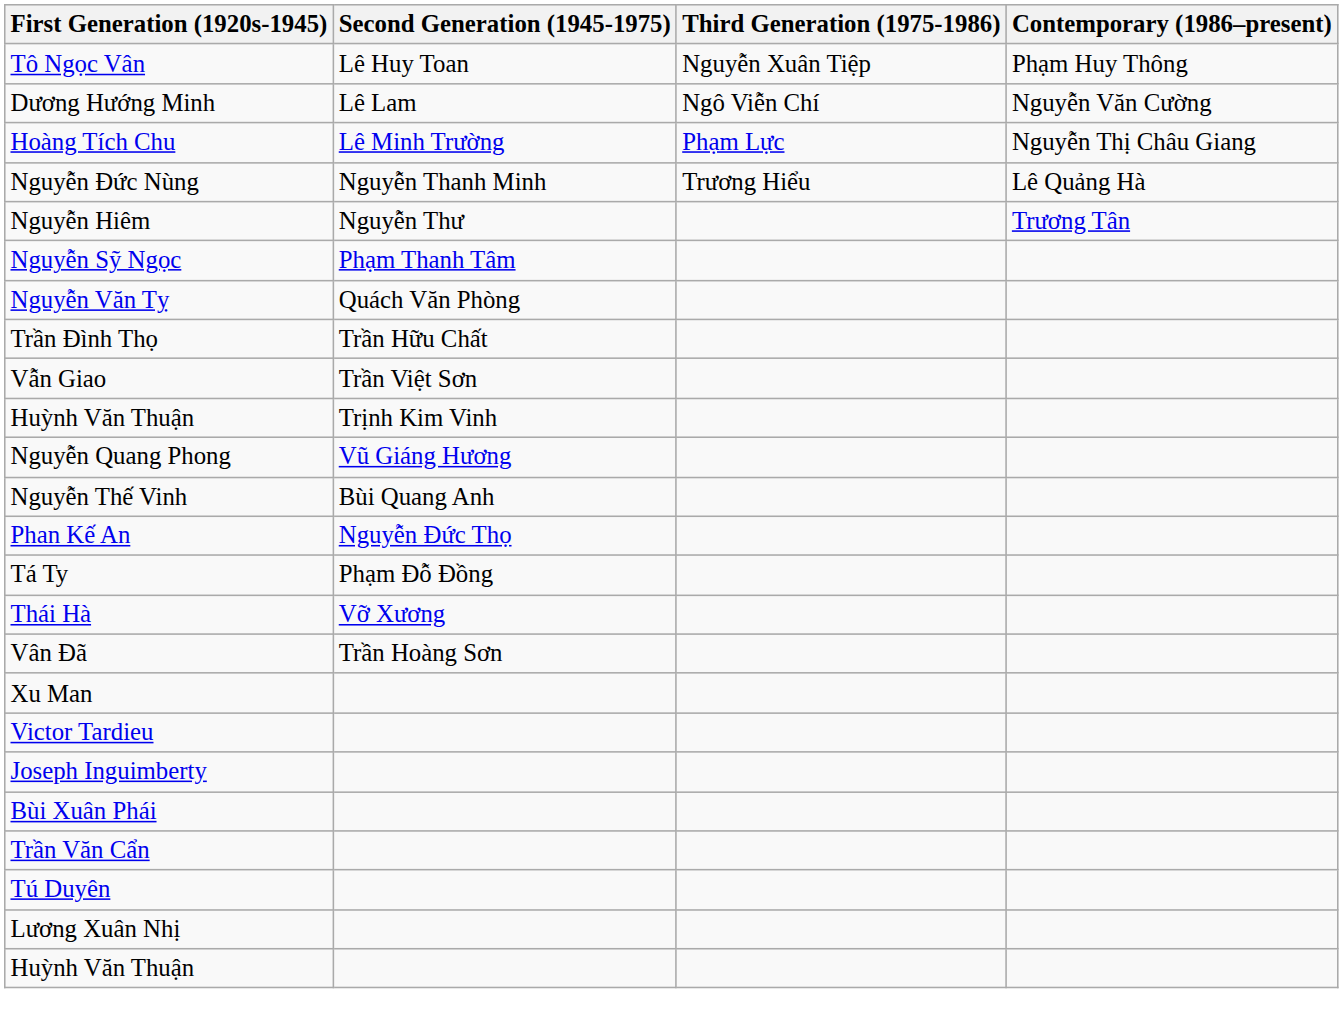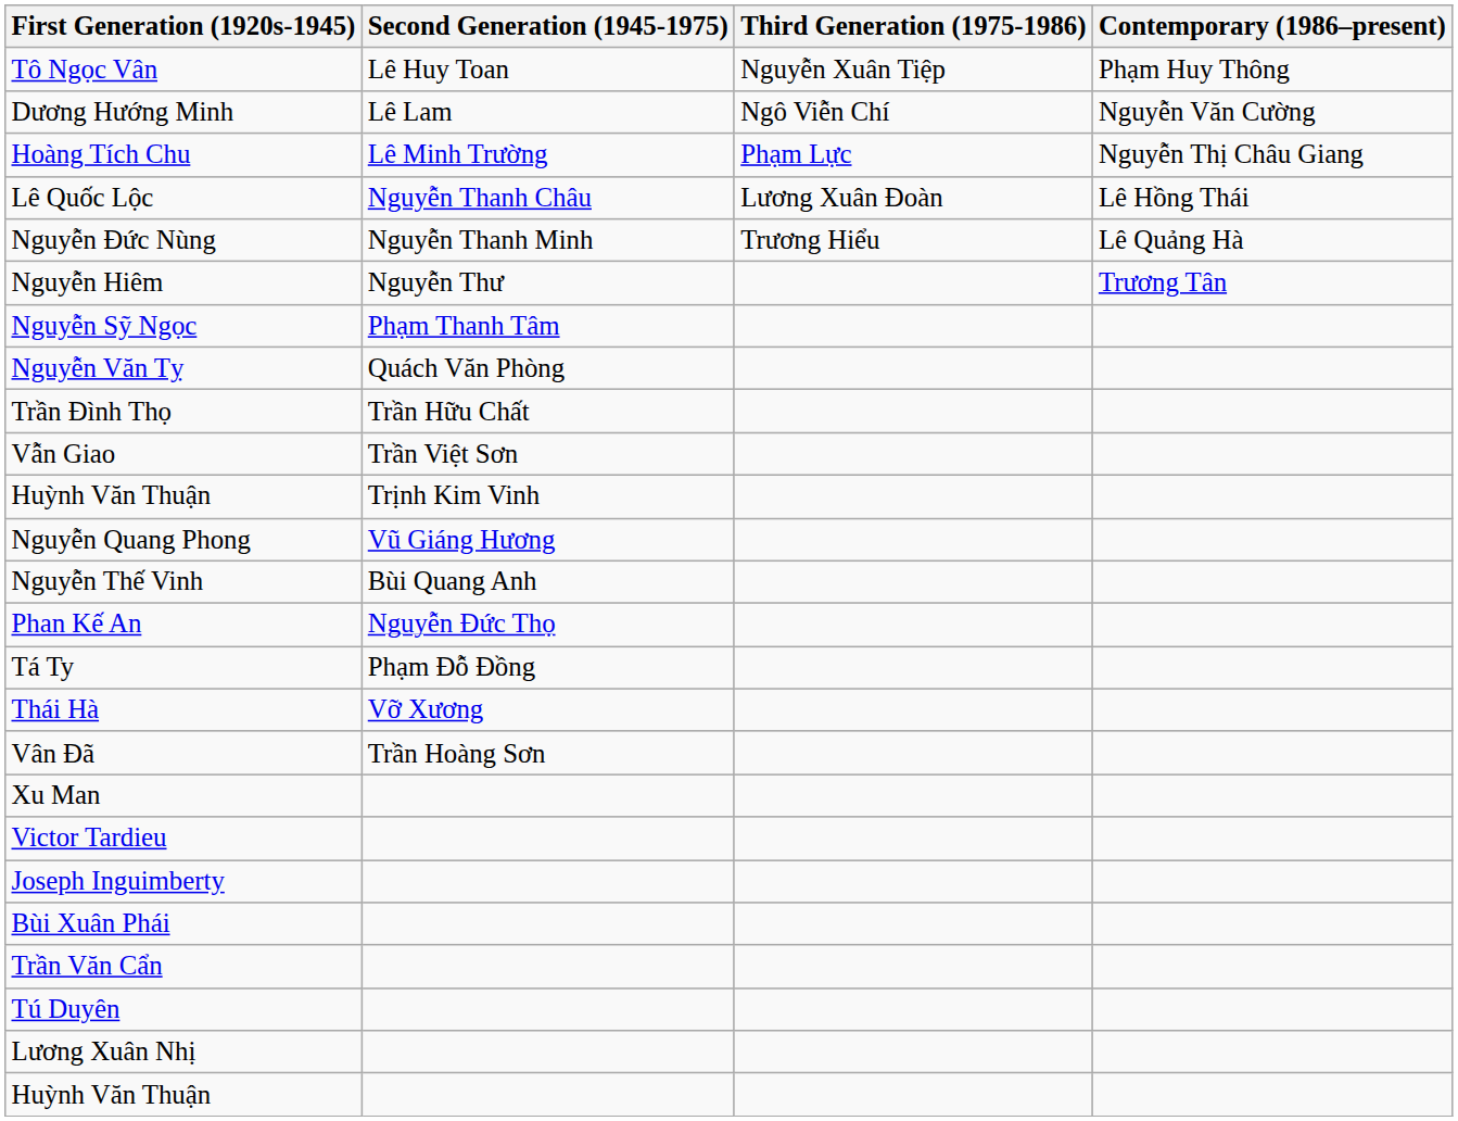+ row: Lê Quốc Lộc | Nguyễn Thanh Châu | Lương Xuân Đoàn | Lê Hồng Thái
